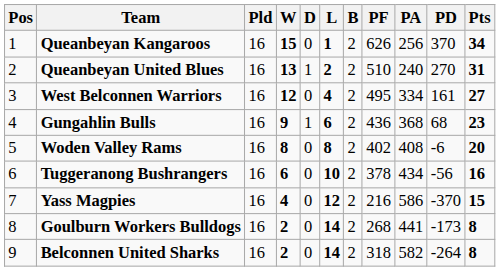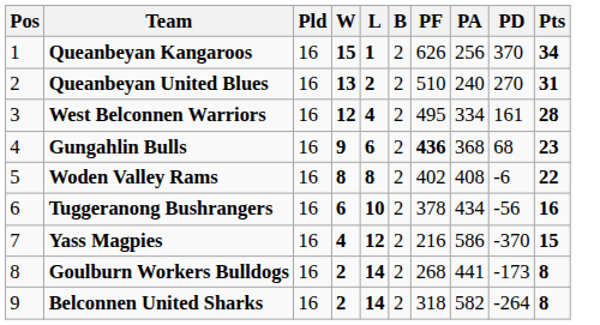- column: D | 0 | 1 | 0 | 1 | 0 | 0 | 0 | 0 | 0
West Belconnen Warriors | Pts: 27 -> 28
Gungahlin Bulls | PF: normal -> bold
Woden Valley Rams | Pts: 20 -> 22
